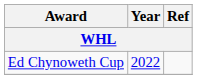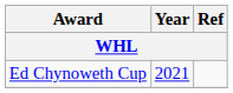Ed Chynoweth Cup | Year: 2022 -> 2021
